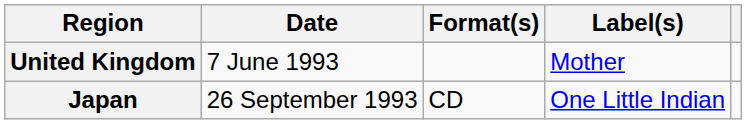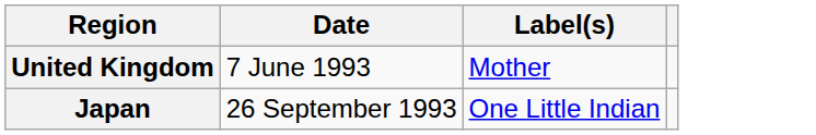- column: Format(s) | CD
